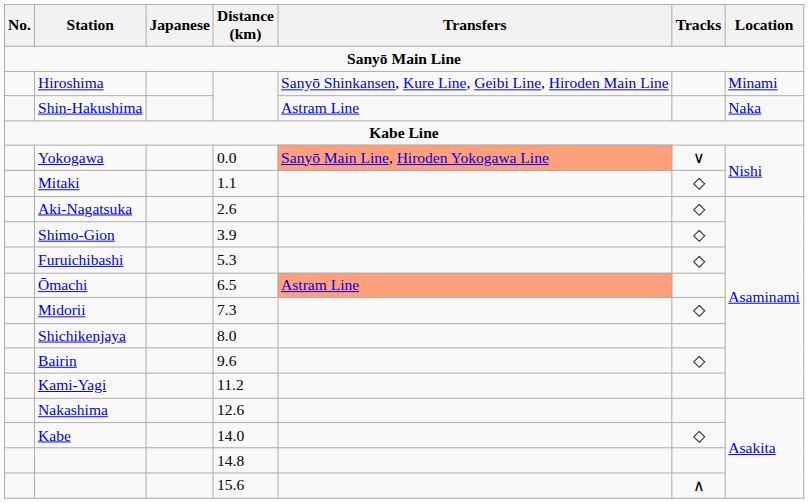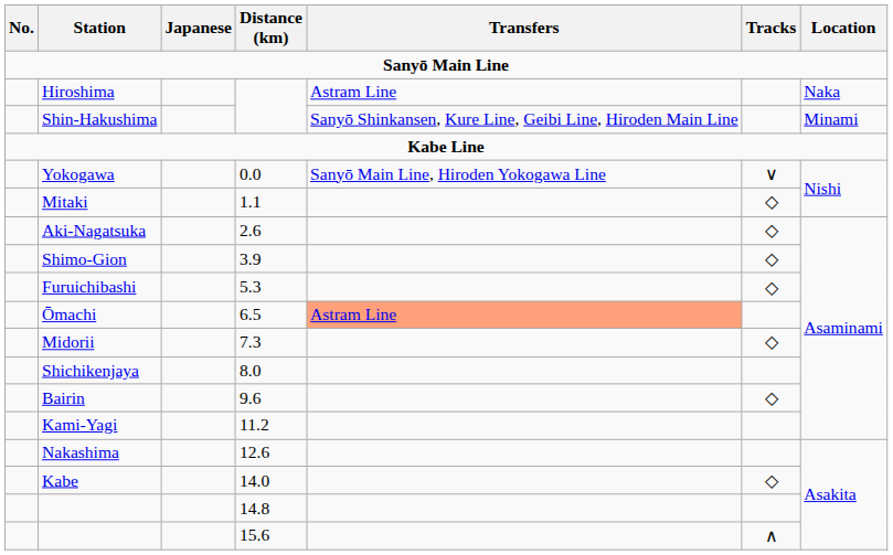Hiroshima | Transfers: Sanyō Shinkansen, Kure Line, Geibi Line, Hiroden Main Line -> Astram Line
Hiroshima | Location: Minami -> Naka
Shin-Hakushima | Transfers: Astram Line -> Sanyō Shinkansen, Kure Line, Geibi Line, Hiroden Main Line
Shin-Hakushima | Location: Naka -> Minami
Yokogawa | Transfers: lightsalmon background -> no background
